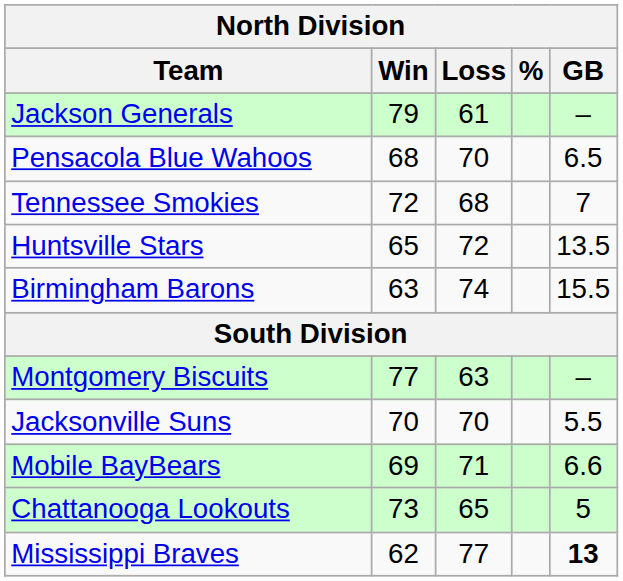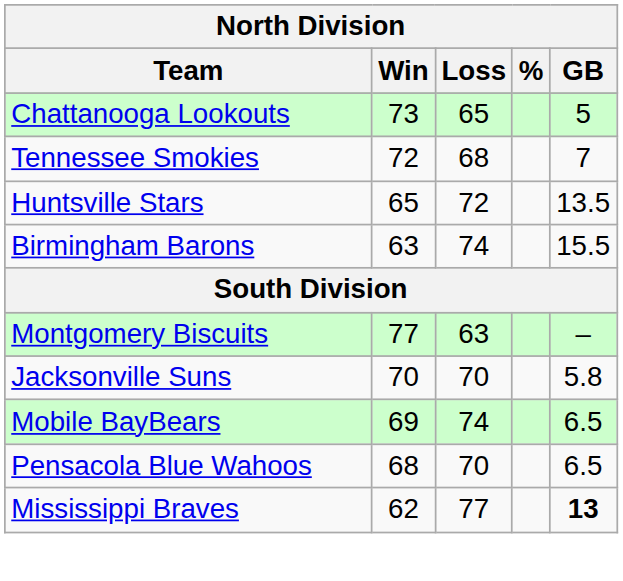- row: Jackson Generals | 79 | 61 | –
rows swapped: Chattanooga Lookouts <-> Pensacola Blue Wahoos
Jacksonville Suns | GB: 5.5 -> 5.8
Mobile BayBears | Loss: 71 -> 74
Mobile BayBears | GB: 6.6 -> 6.5
